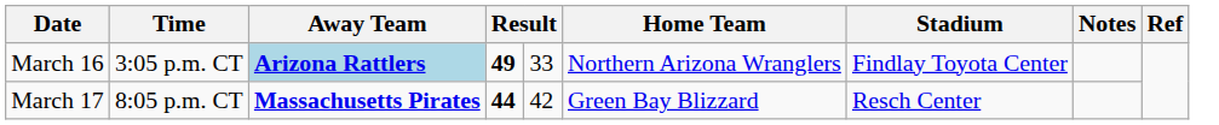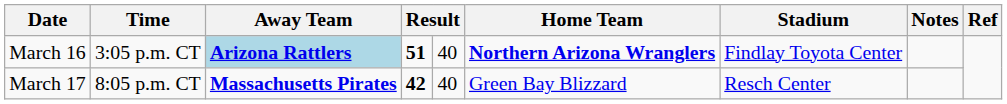March 16 | column 4: 49 -> 51
March 16 | column 5: 33 -> 40
March 16 | Home Team: normal -> bold
March 17 | column 4: 44 -> 42
March 17 | column 5: 42 -> 40
